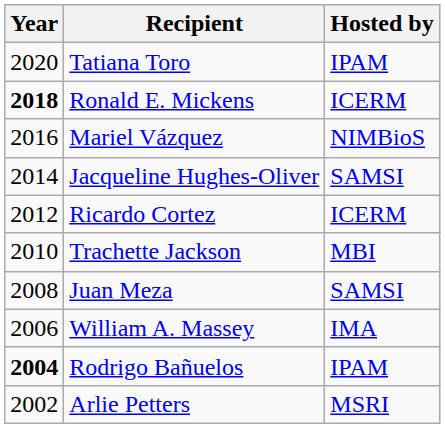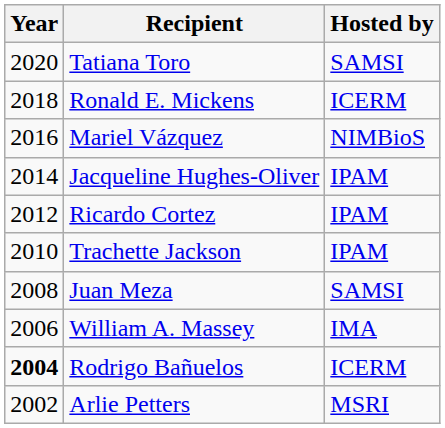Tatiana Toro | Hosted by: IPAM -> SAMSI
Ronald E. Mickens | Year: bold -> normal
Jacqueline Hughes-Oliver | Hosted by: SAMSI -> IPAM
Ricardo Cortez | Hosted by: ICERM -> IPAM
Trachette Jackson | Hosted by: MBI -> IPAM
Rodrigo Bañuelos | Hosted by: IPAM -> ICERM
